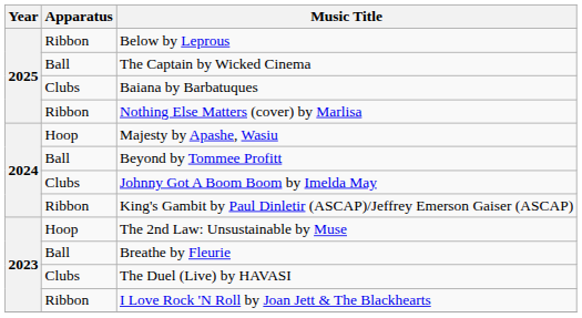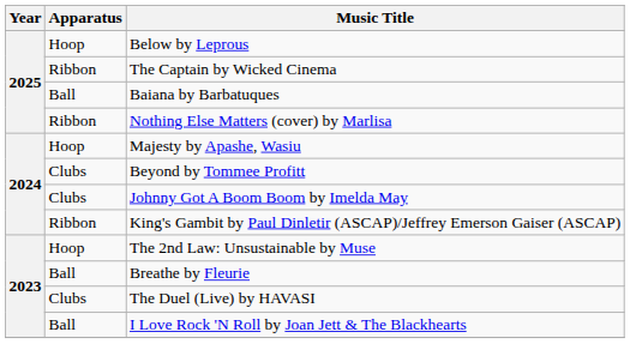Below by Leprous | Apparatus: Ribbon -> Hoop
The Captain by Wicked Cinema | Apparatus: Ball -> Ribbon
Baiana by Barbatuques | Apparatus: Clubs -> Ball
Beyond by Tommee Profitt | Apparatus: Ball -> Clubs
I Love Rock 'N Roll by Joan Jett & The Blackhearts | Apparatus: Ribbon -> Ball
